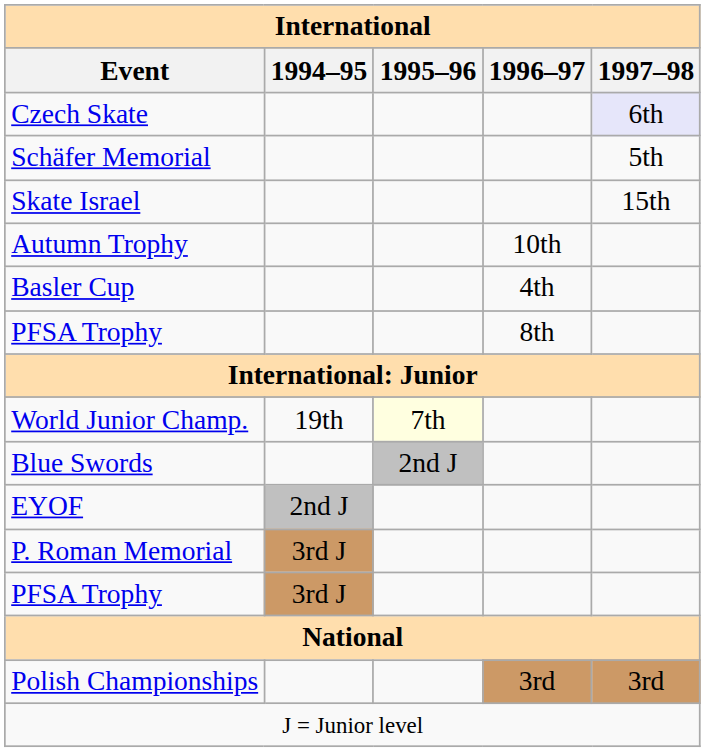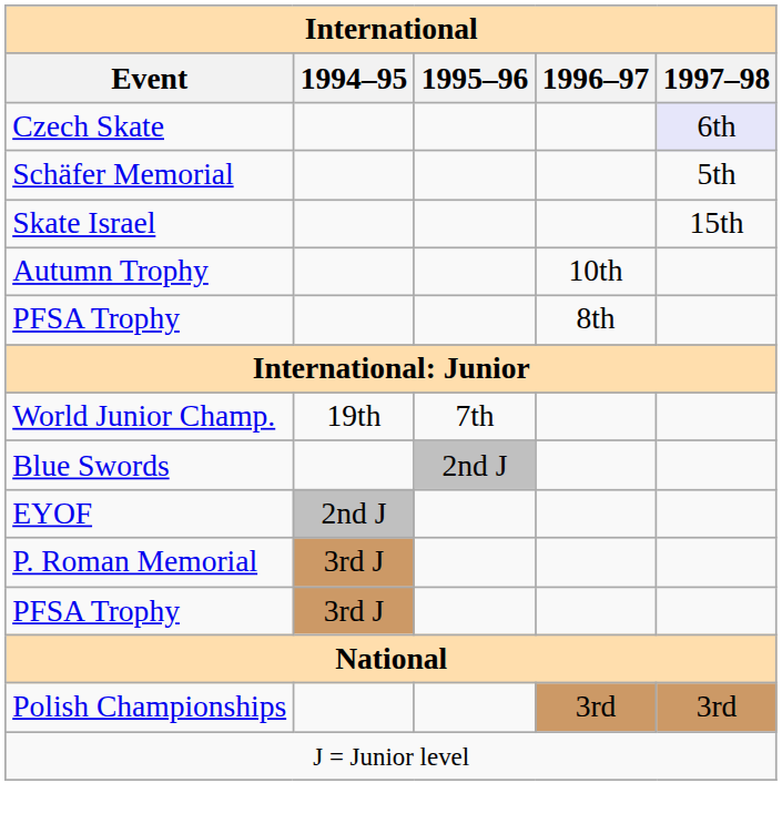- row: Basler Cup | 4th
World Junior Champ. | 1995–96: lightyellow background -> no background
